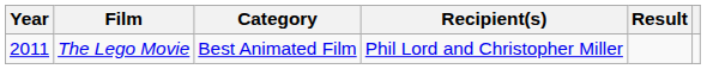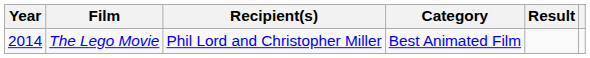columns swapped: Category <-> Recipient(s)
The Lego Movie | Year: 2011 -> 2014
